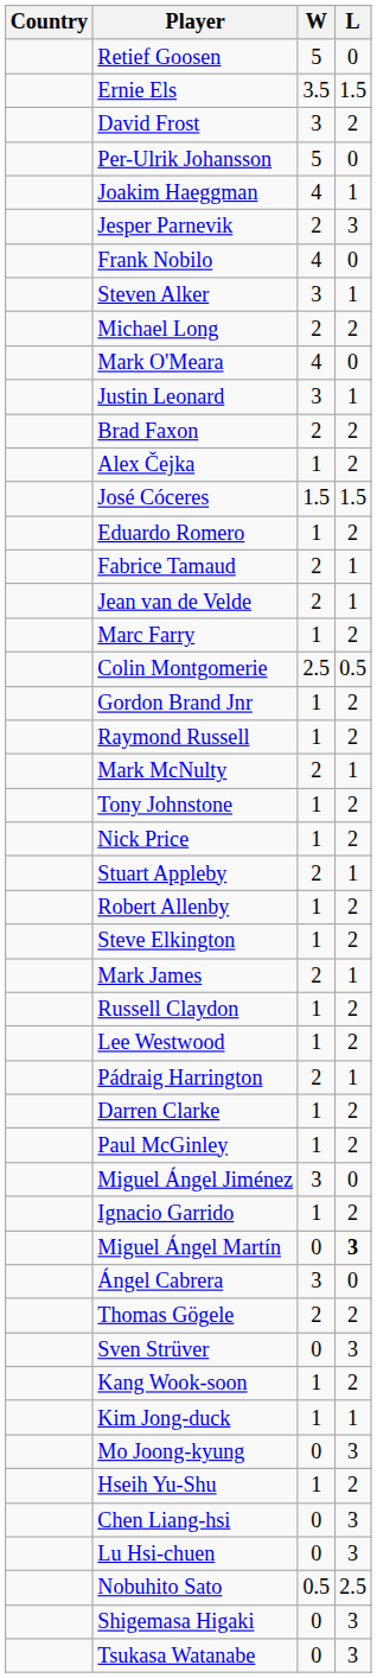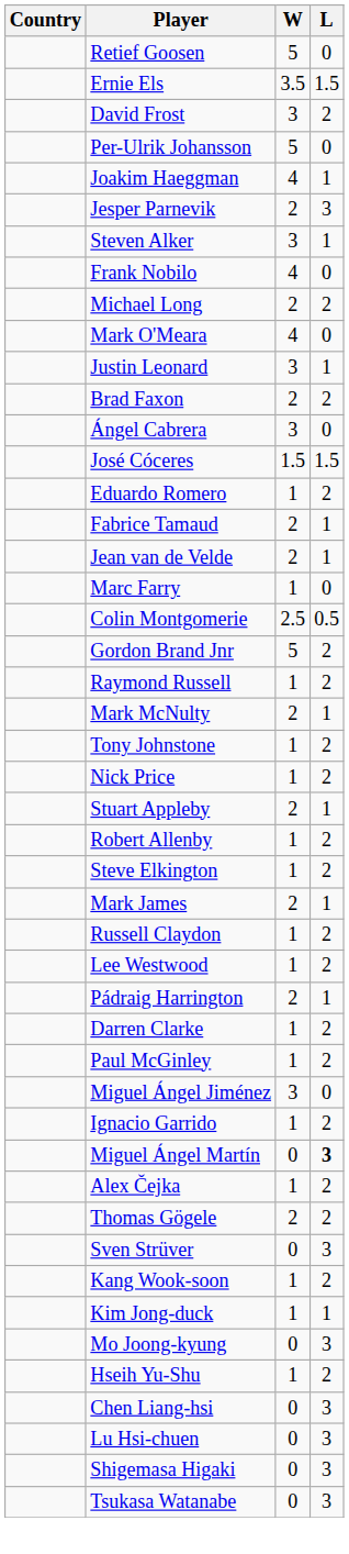rows swapped: Frank Nobilo <-> Steven Alker
rows swapped: Ángel Cabrera <-> Alex Čejka
Marc Farry | L: 2 -> 0
Gordon Brand Jnr | W: 1 -> 5
- row: Nobuhito Sato | 0.5 | 2.5
